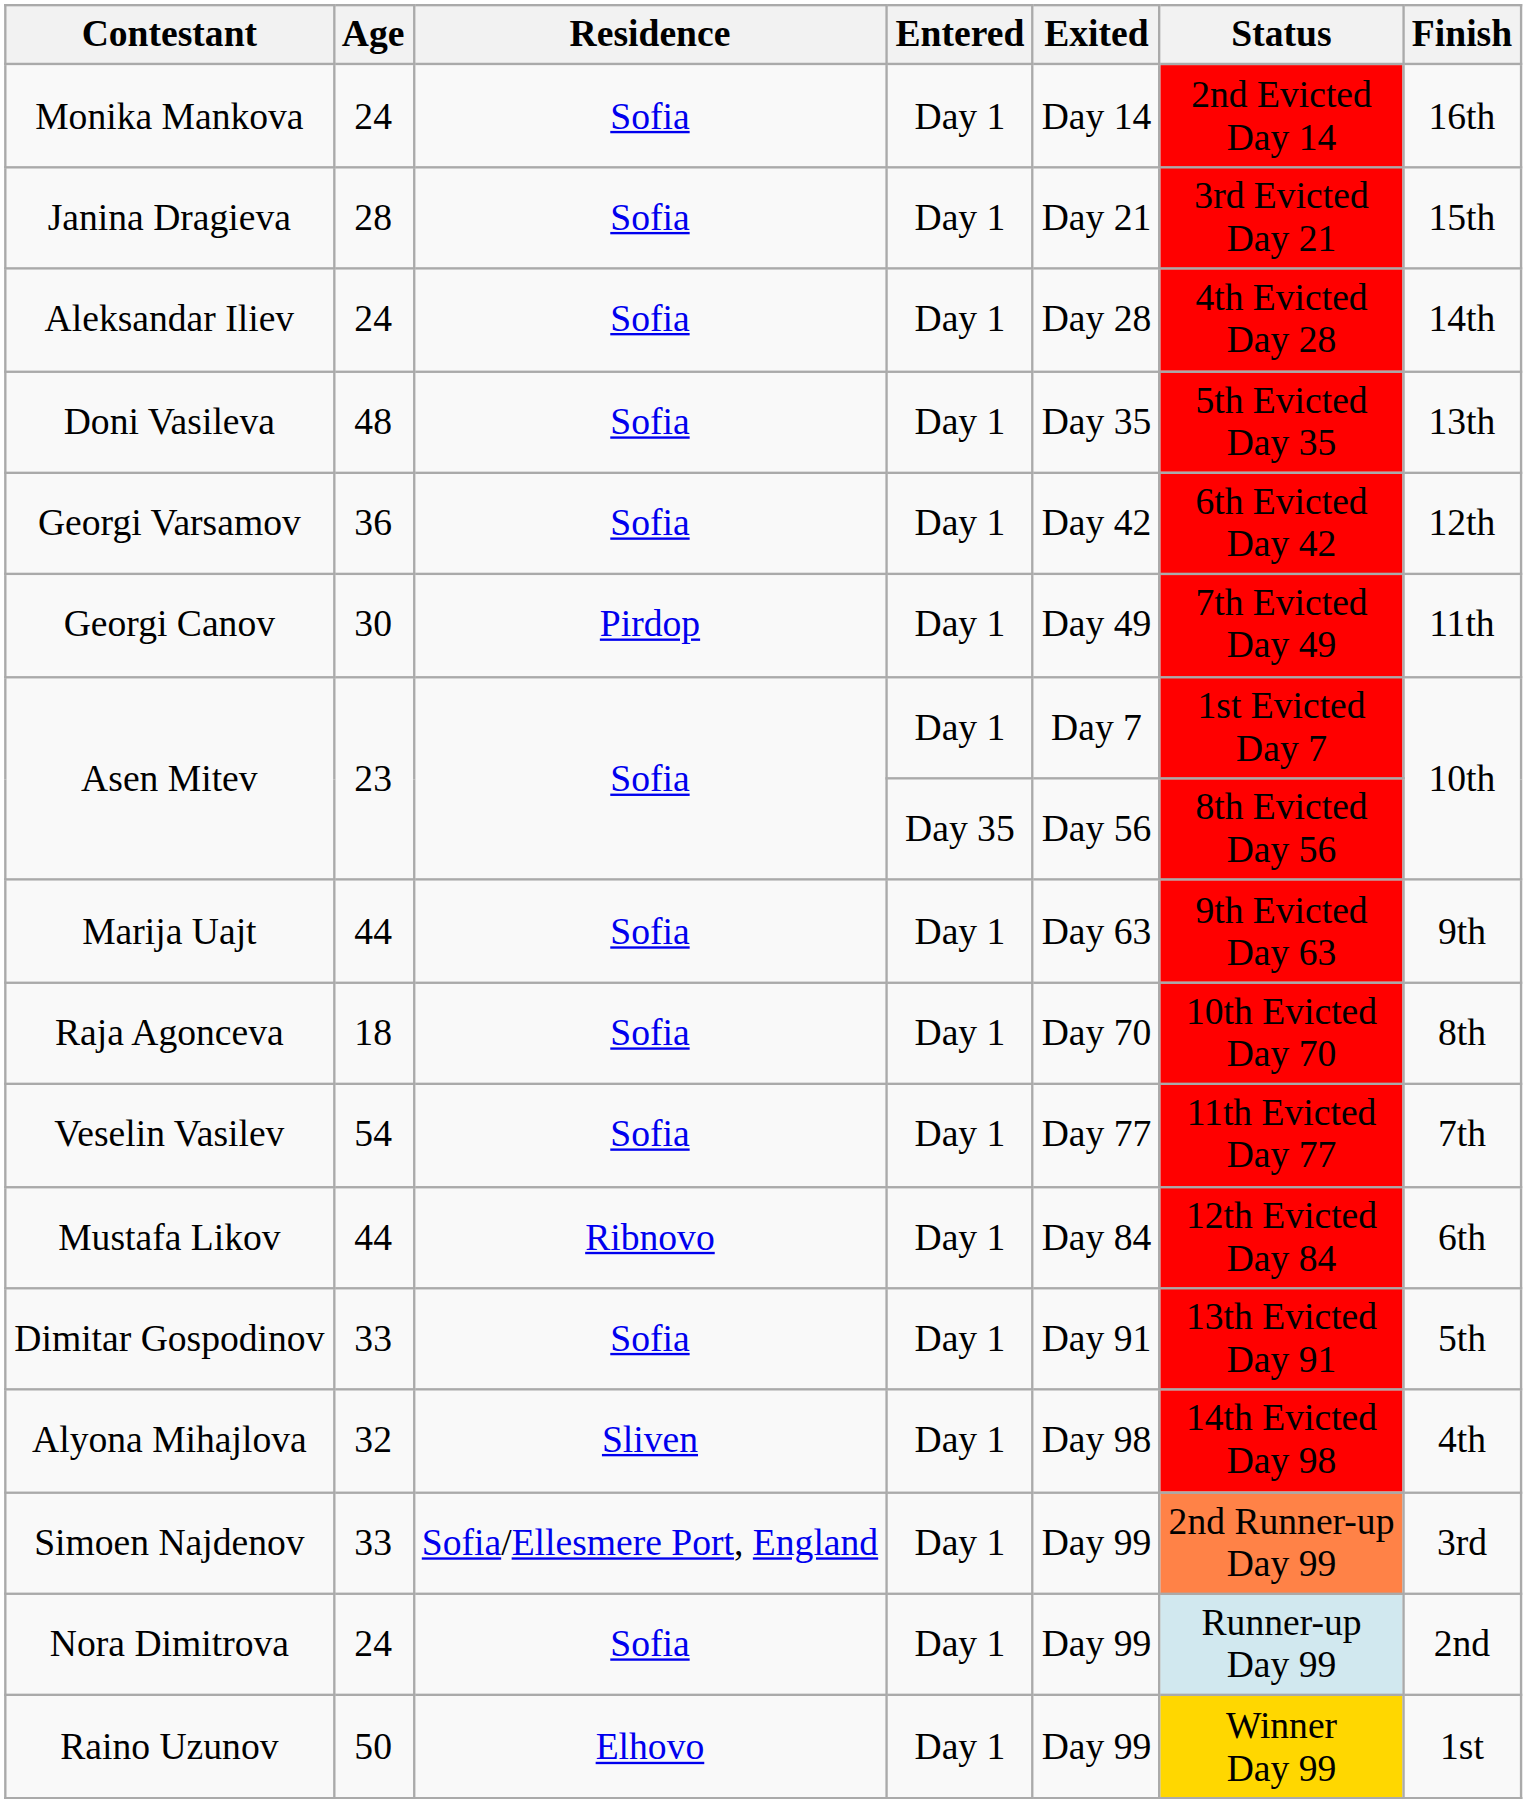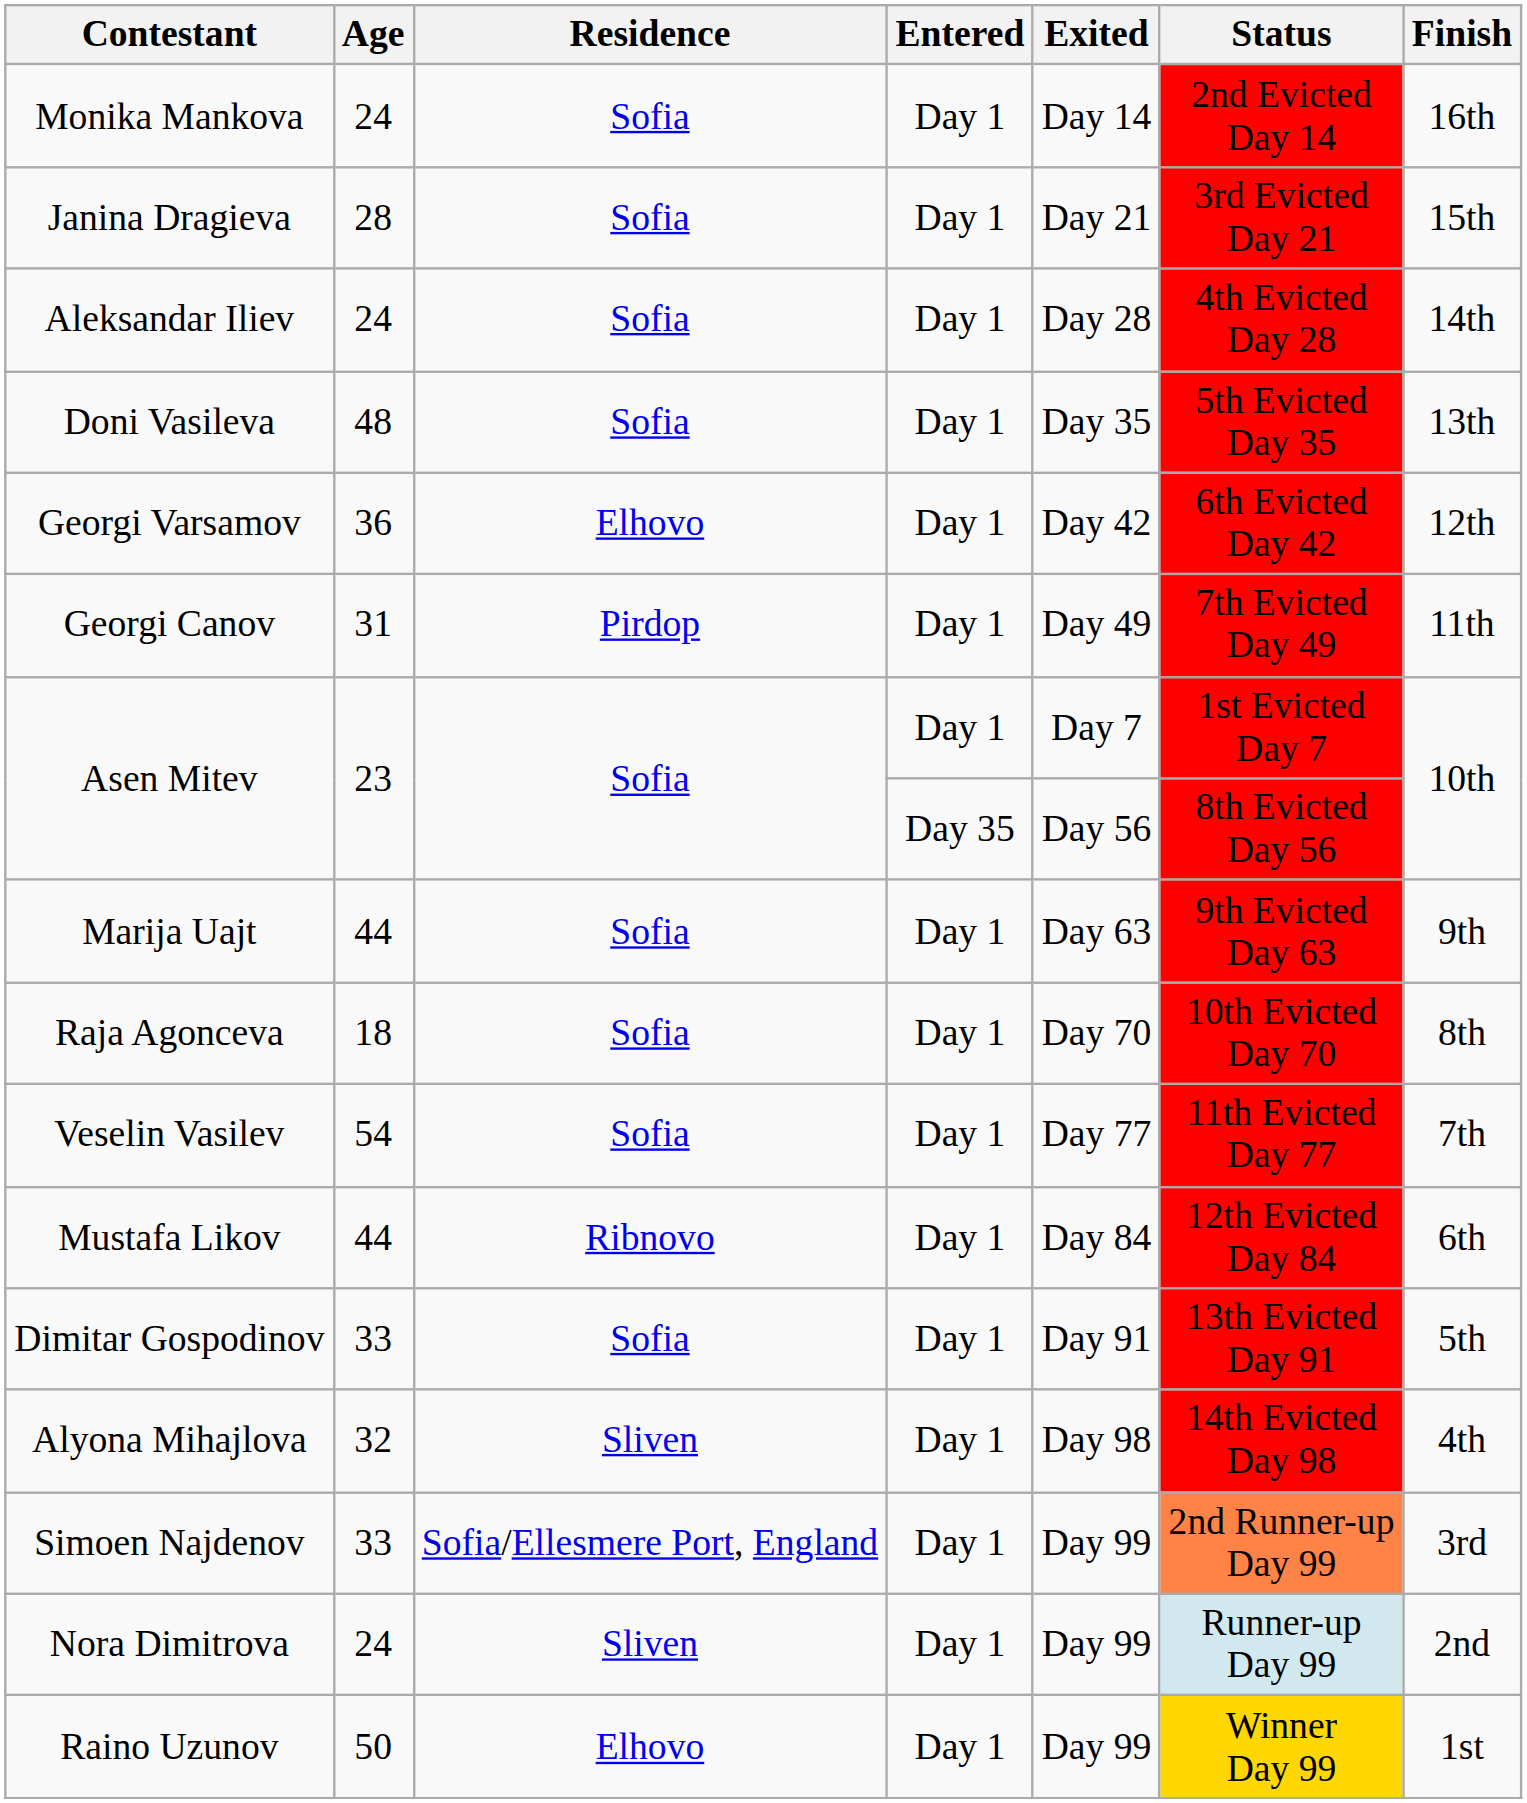Georgi Varsamov | Residence: Sofia -> Elhovo
Georgi Canov | Age: 30 -> 31
Nora Dimitrova | Residence: Sofia -> Sliven
